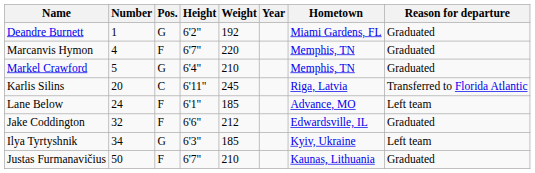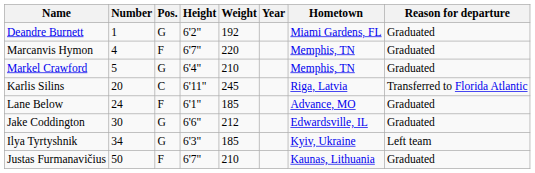Lane Below | Reason for departure: Left team -> Graduated
Jake Coddington | Number: 32 -> 30
Jake Coddington | Pos.: F -> G
